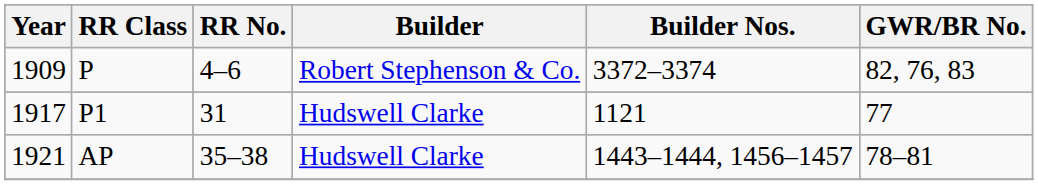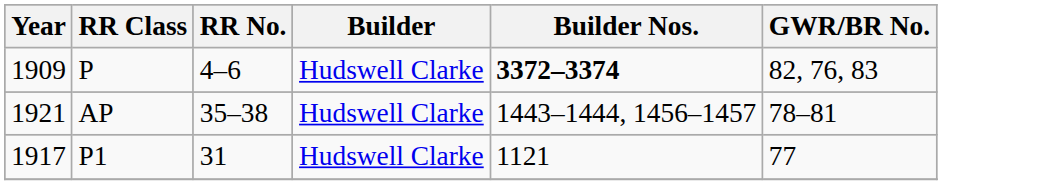1909 | Builder: Robert Stephenson & Co. -> Hudswell Clarke
1909 | Builder Nos.: normal -> bold
rows swapped: 1917 <-> 1921
